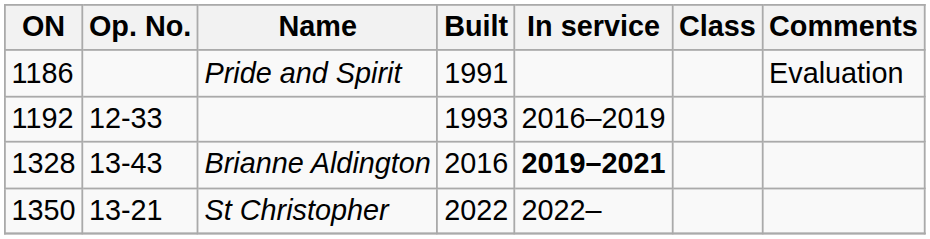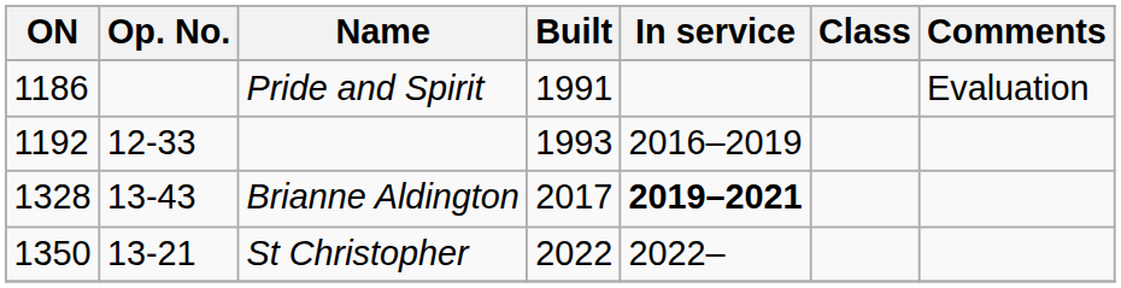Brianne Aldington | Built: 2016 -> 2017
